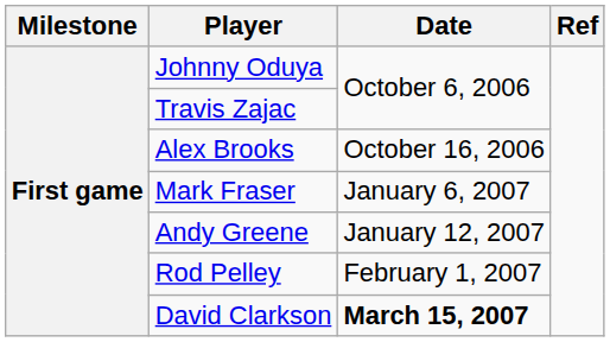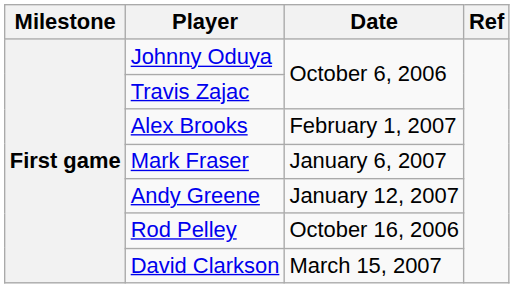Alex Brooks | Date: October 16, 2006 -> February 1, 2007
Rod Pelley | Date: February 1, 2007 -> October 16, 2006
David Clarkson | Date: bold -> normal
